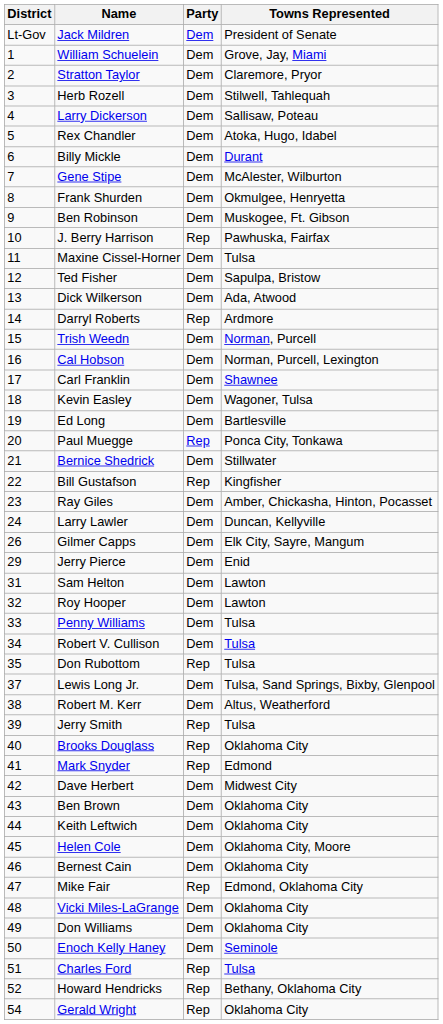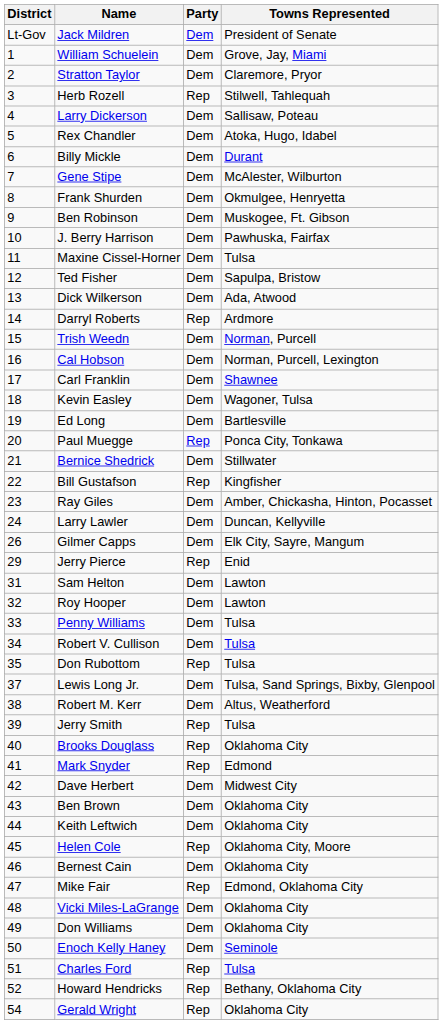Herb Rozell | Party: Dem -> Rep
J. Berry Harrison | Party: Rep -> Dem
Jerry Pierce | Party: Dem -> Rep
Helen Cole | Party: Dem -> Rep
